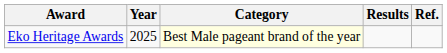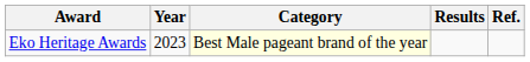Eko Heritage Awards | Year: 2025 -> 2023
